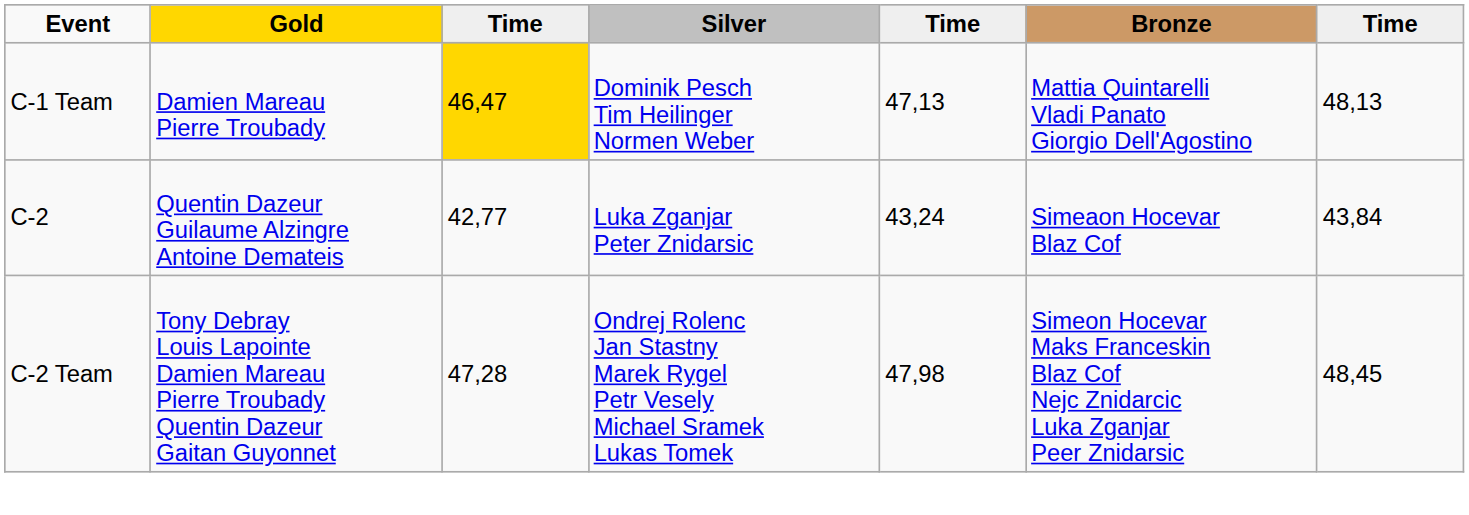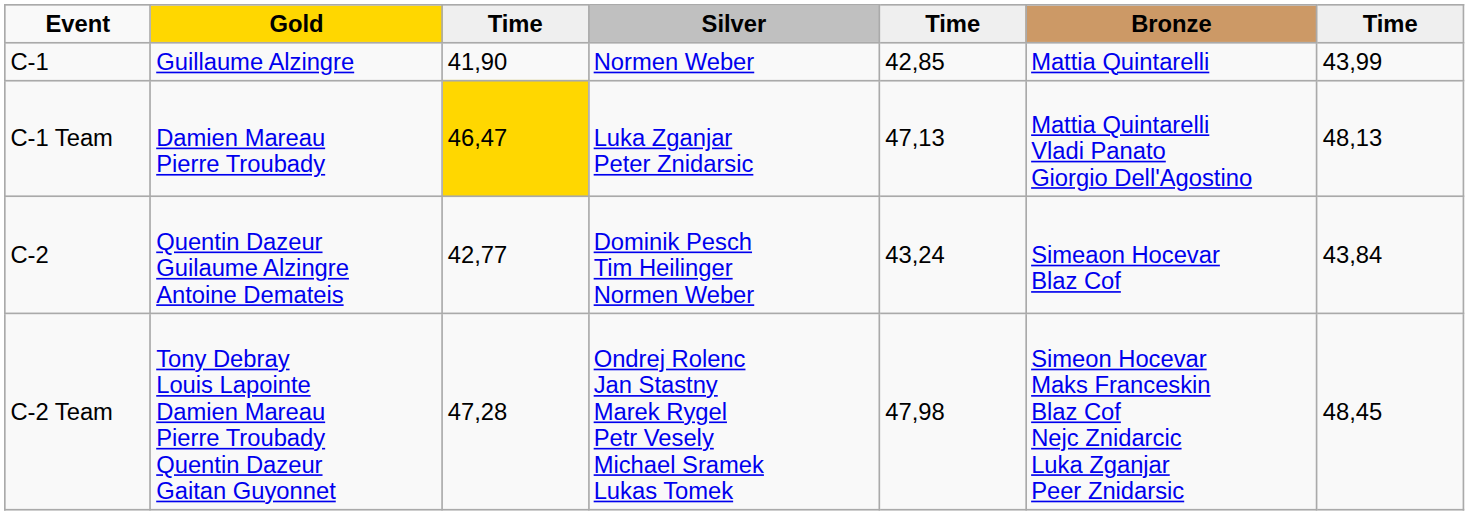+ row: C-1 | Guillaume Alzingre | 41,90 | Normen Weber | 42,85 | Mattia Quintarelli | 43,99
C-1 Team | Silver: Dominik Pesch Tim Heilinger Normen Weber -> Luka Zganjar Peter Znidarsic
C-2 | Silver: Luka Zganjar Peter Znidarsic -> Dominik Pesch Tim Heilinger Normen Weber
